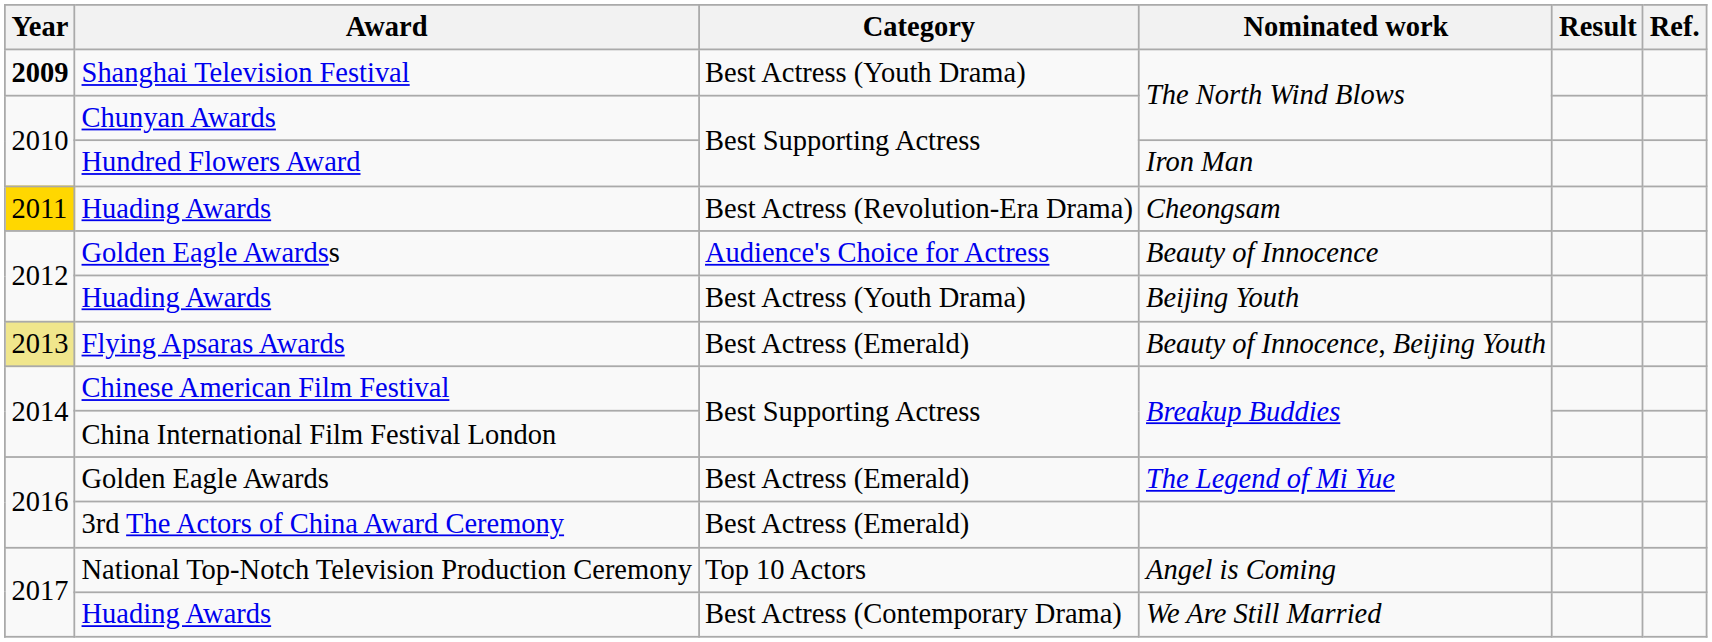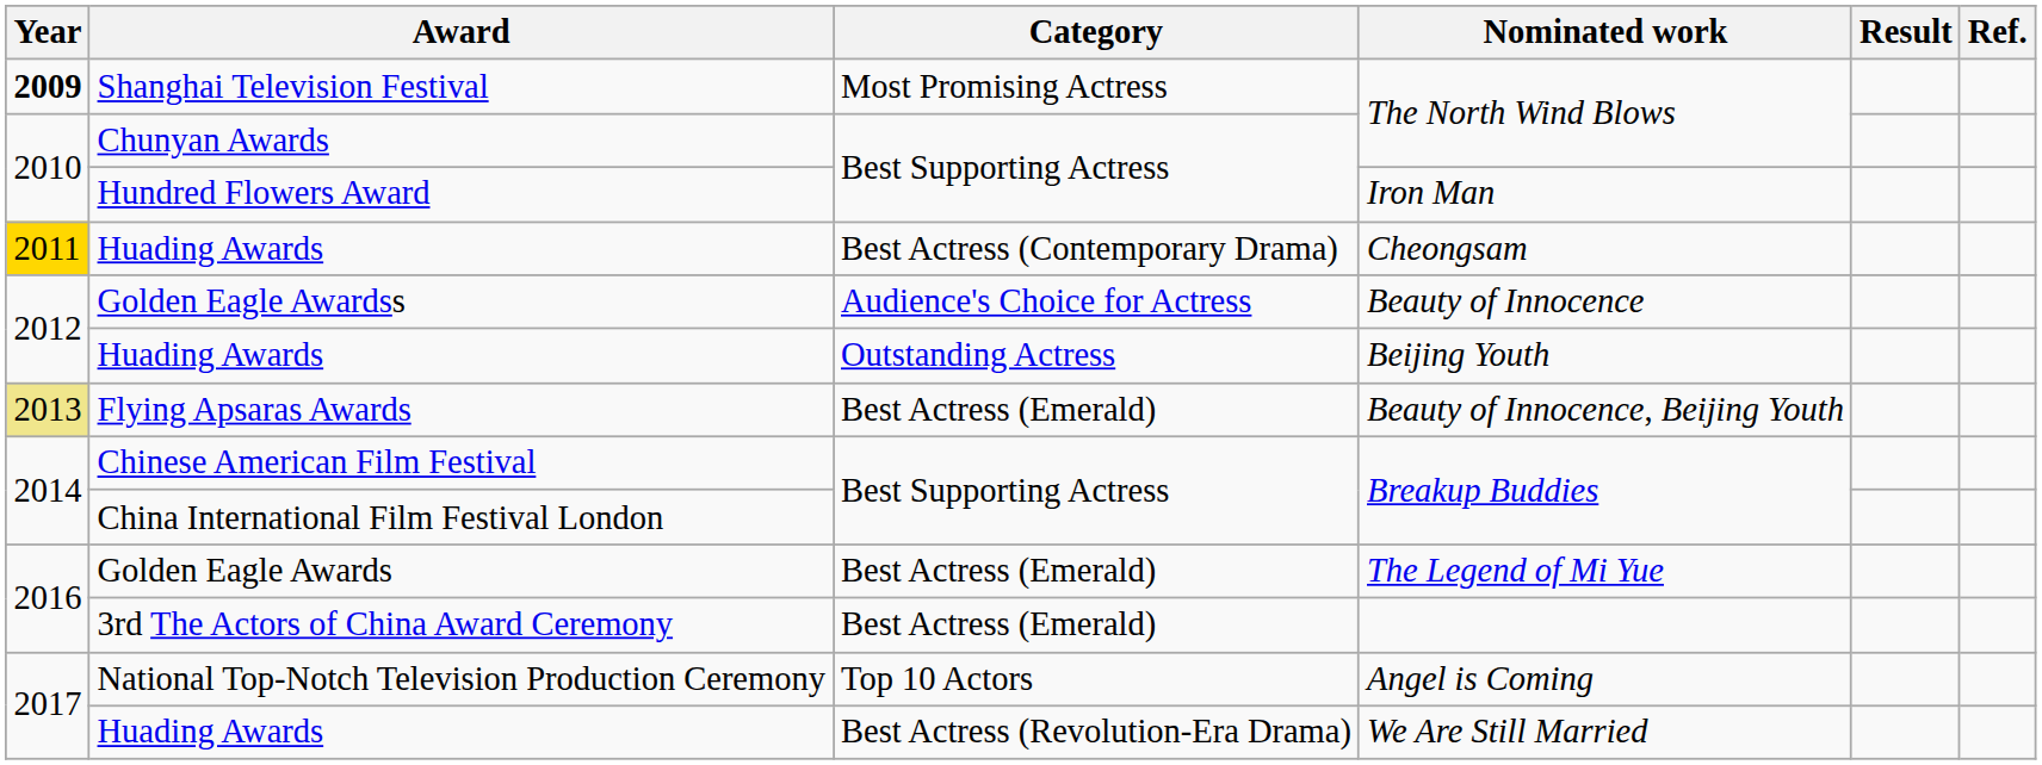Shanghai Television Festival | Category: Best Actress (Youth Drama) -> Most Promising Actress
Huading Awards / Cheongsam | Category: Best Actress (Revolution-Era Drama) -> Best Actress (Contemporary Drama)
Huading Awards / Beijing Youth | Category: Best Actress (Youth Drama) -> Outstanding Actress
Huading Awards / We Are Still Married | Category: Best Actress (Contemporary Drama) -> Best Actress (Revolution-Era Drama)
